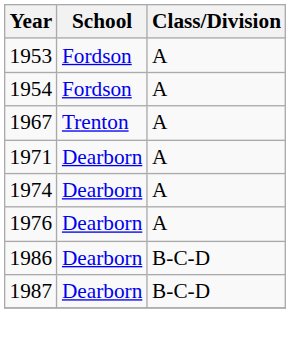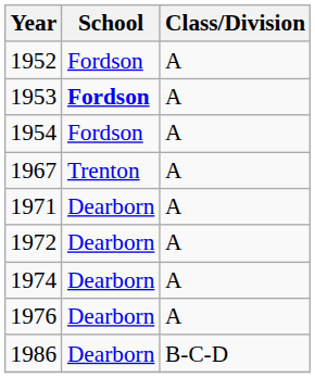+ row: 1952 | Fordson | A
1953 | School: normal -> bold
+ row: 1972 | Dearborn | A
- row: 1987 | Dearborn | B-C-D
